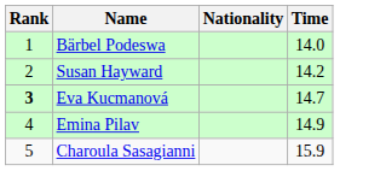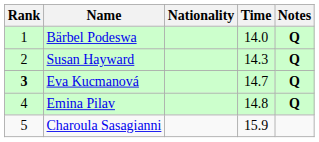+ column: Notes | Q | Q | Q | Q
Susan Hayward | Time: 14.2 -> 14.3
Emina Pilav | Time: 14.9 -> 14.8
